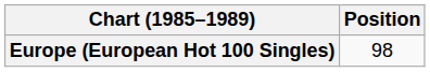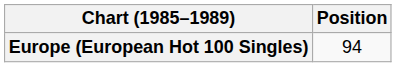Europe (European Hot 100 Singles) | Position: 98 -> 94
